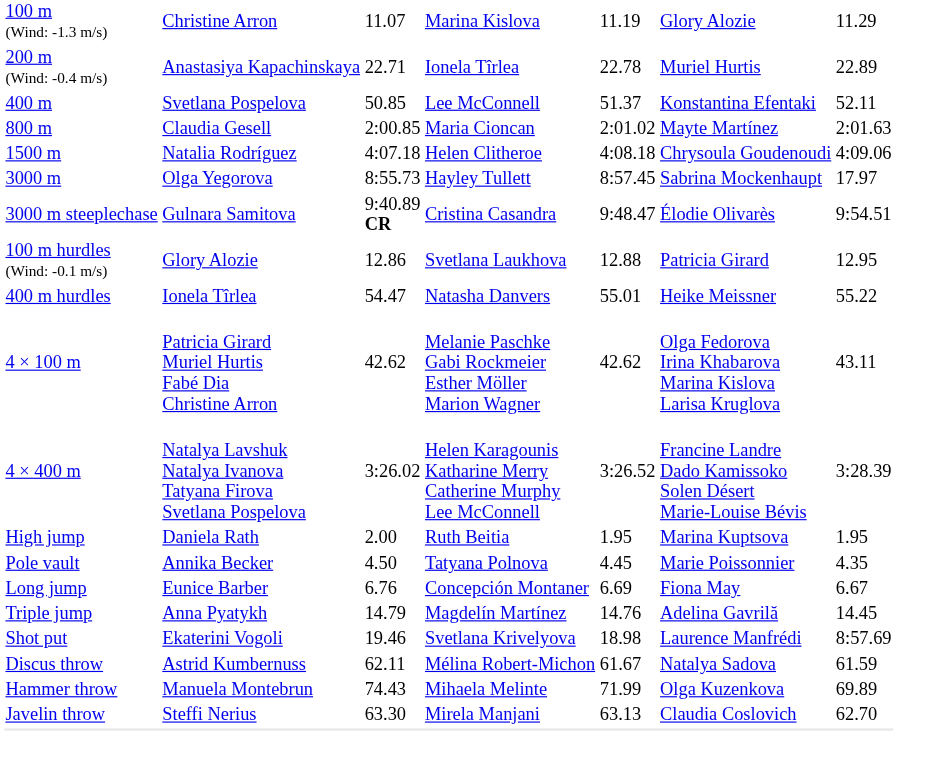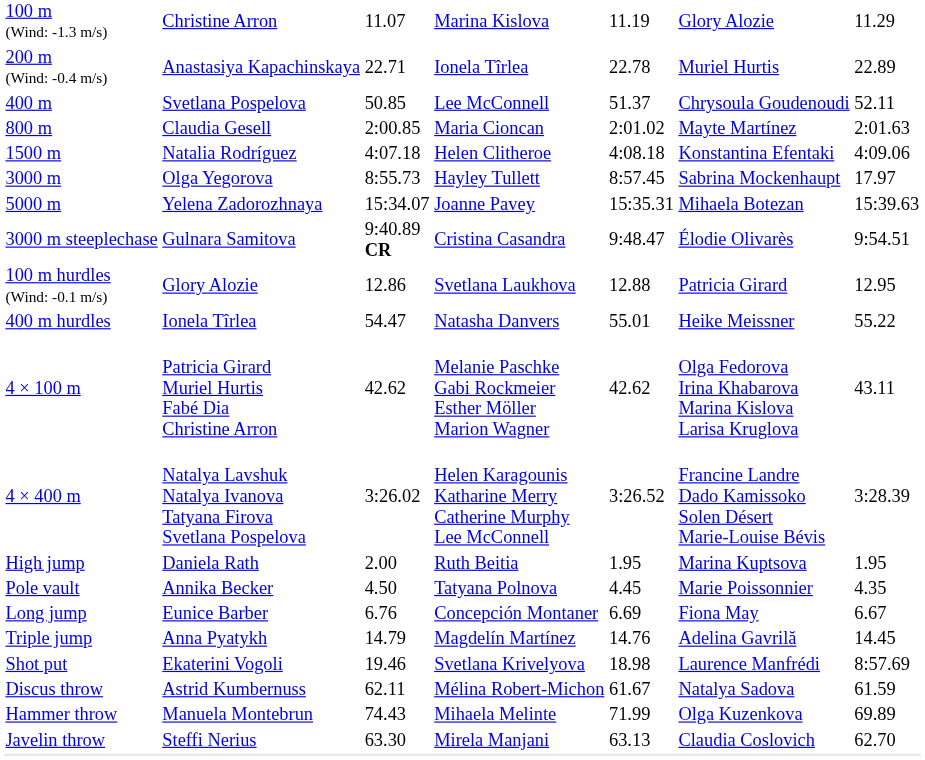400 m | column 6: Konstantina Efentaki -> Chrysoula Goudenoudi
1500 m | column 6: Chrysoula Goudenoudi -> Konstantina Efentaki
+ row: 5000 m | Yelena Zadorozhnaya | 15:34.07 | Joanne Pavey | 15:35.31 | Mihaela Botezan | 15:39.63
